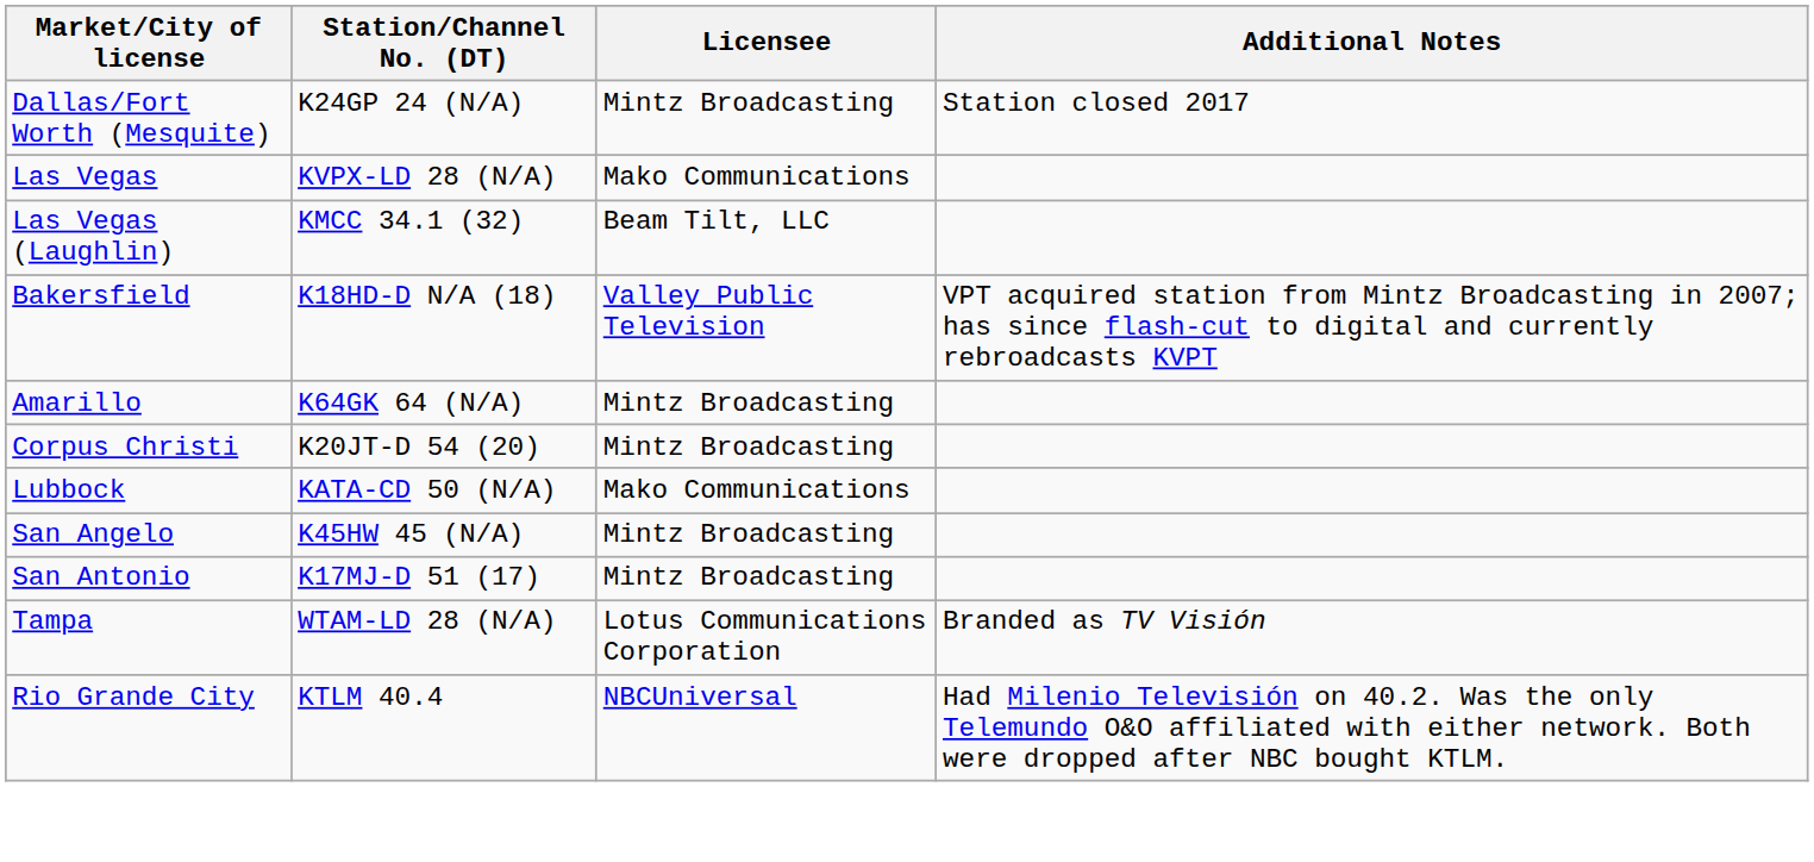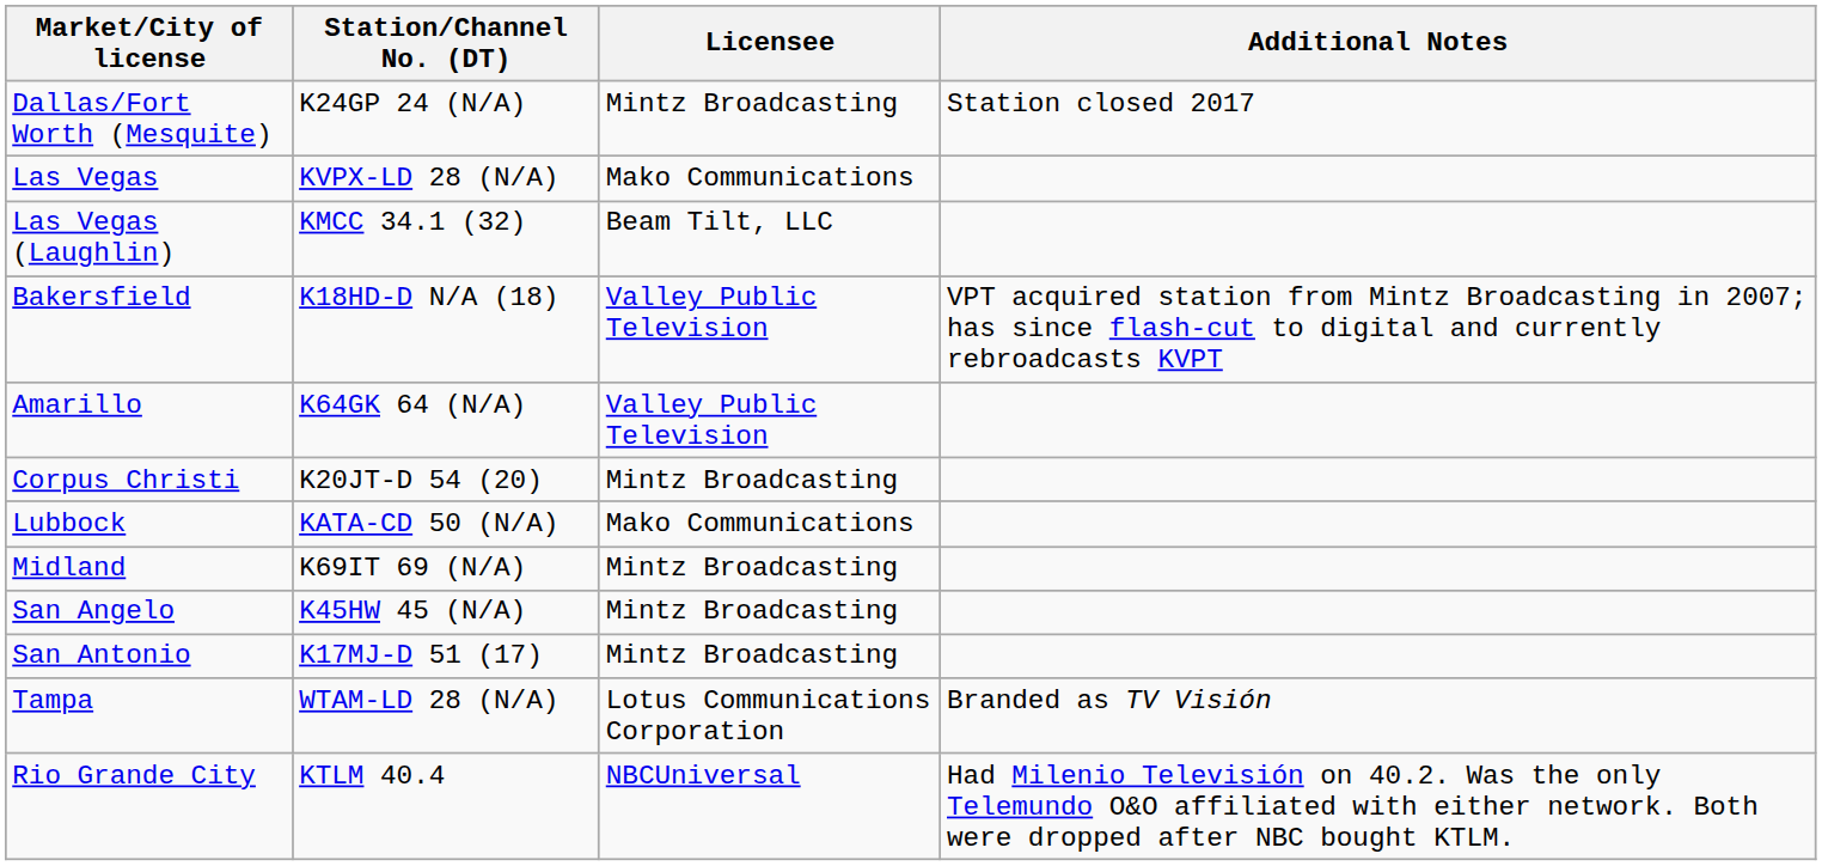Amarillo | Licensee: Mintz Broadcasting -> Valley Public Television
+ row: Midland | K69IT 69 (N/A) | Mintz Broadcasting
